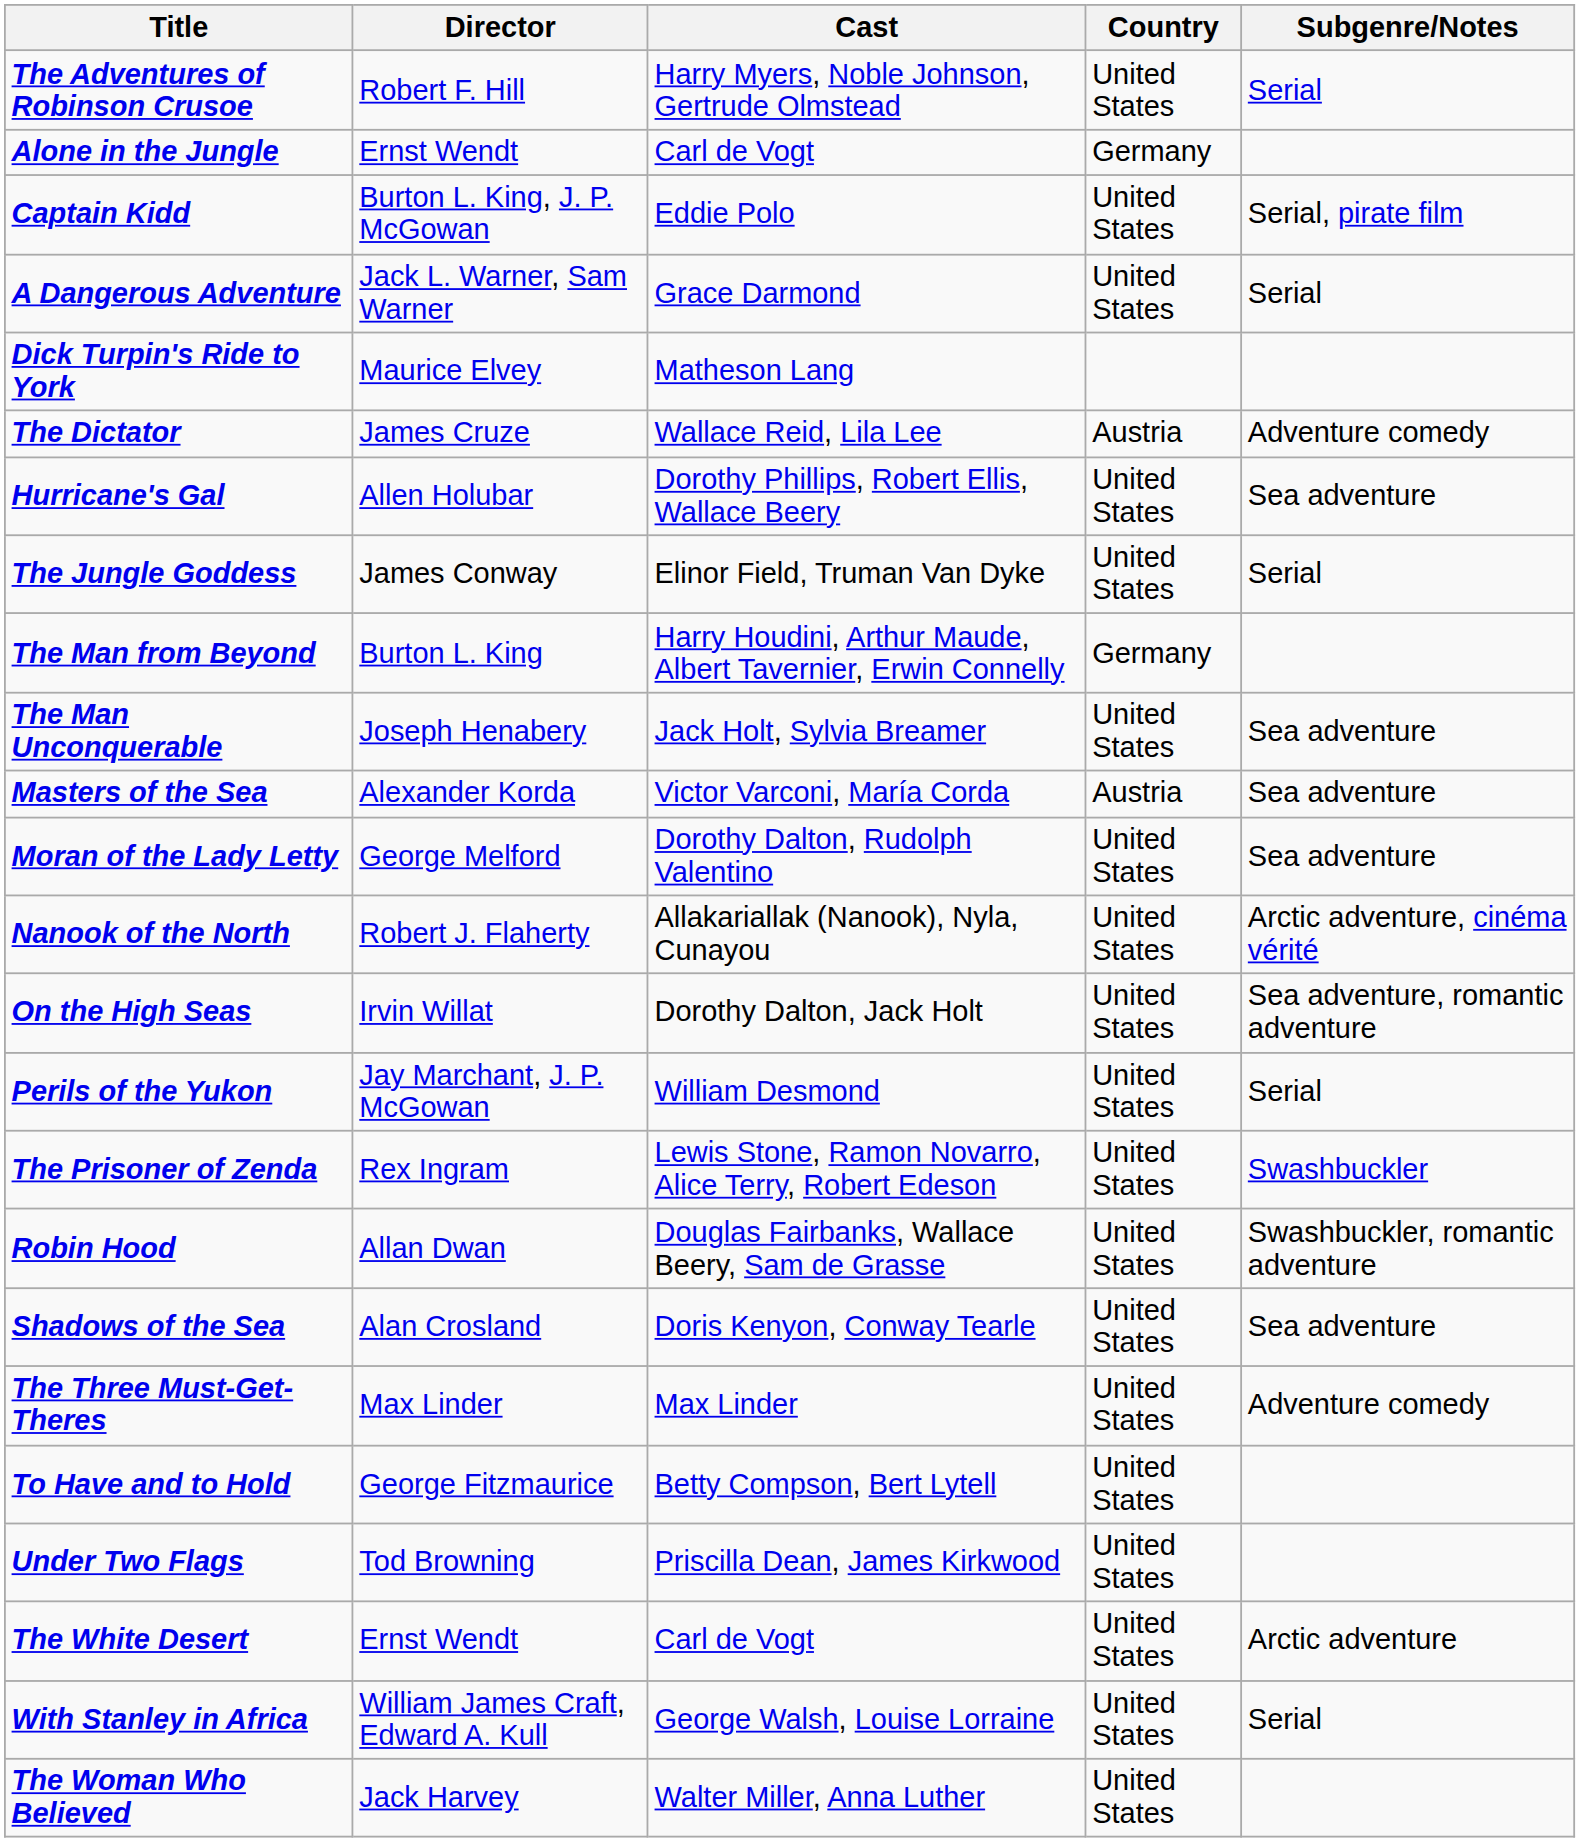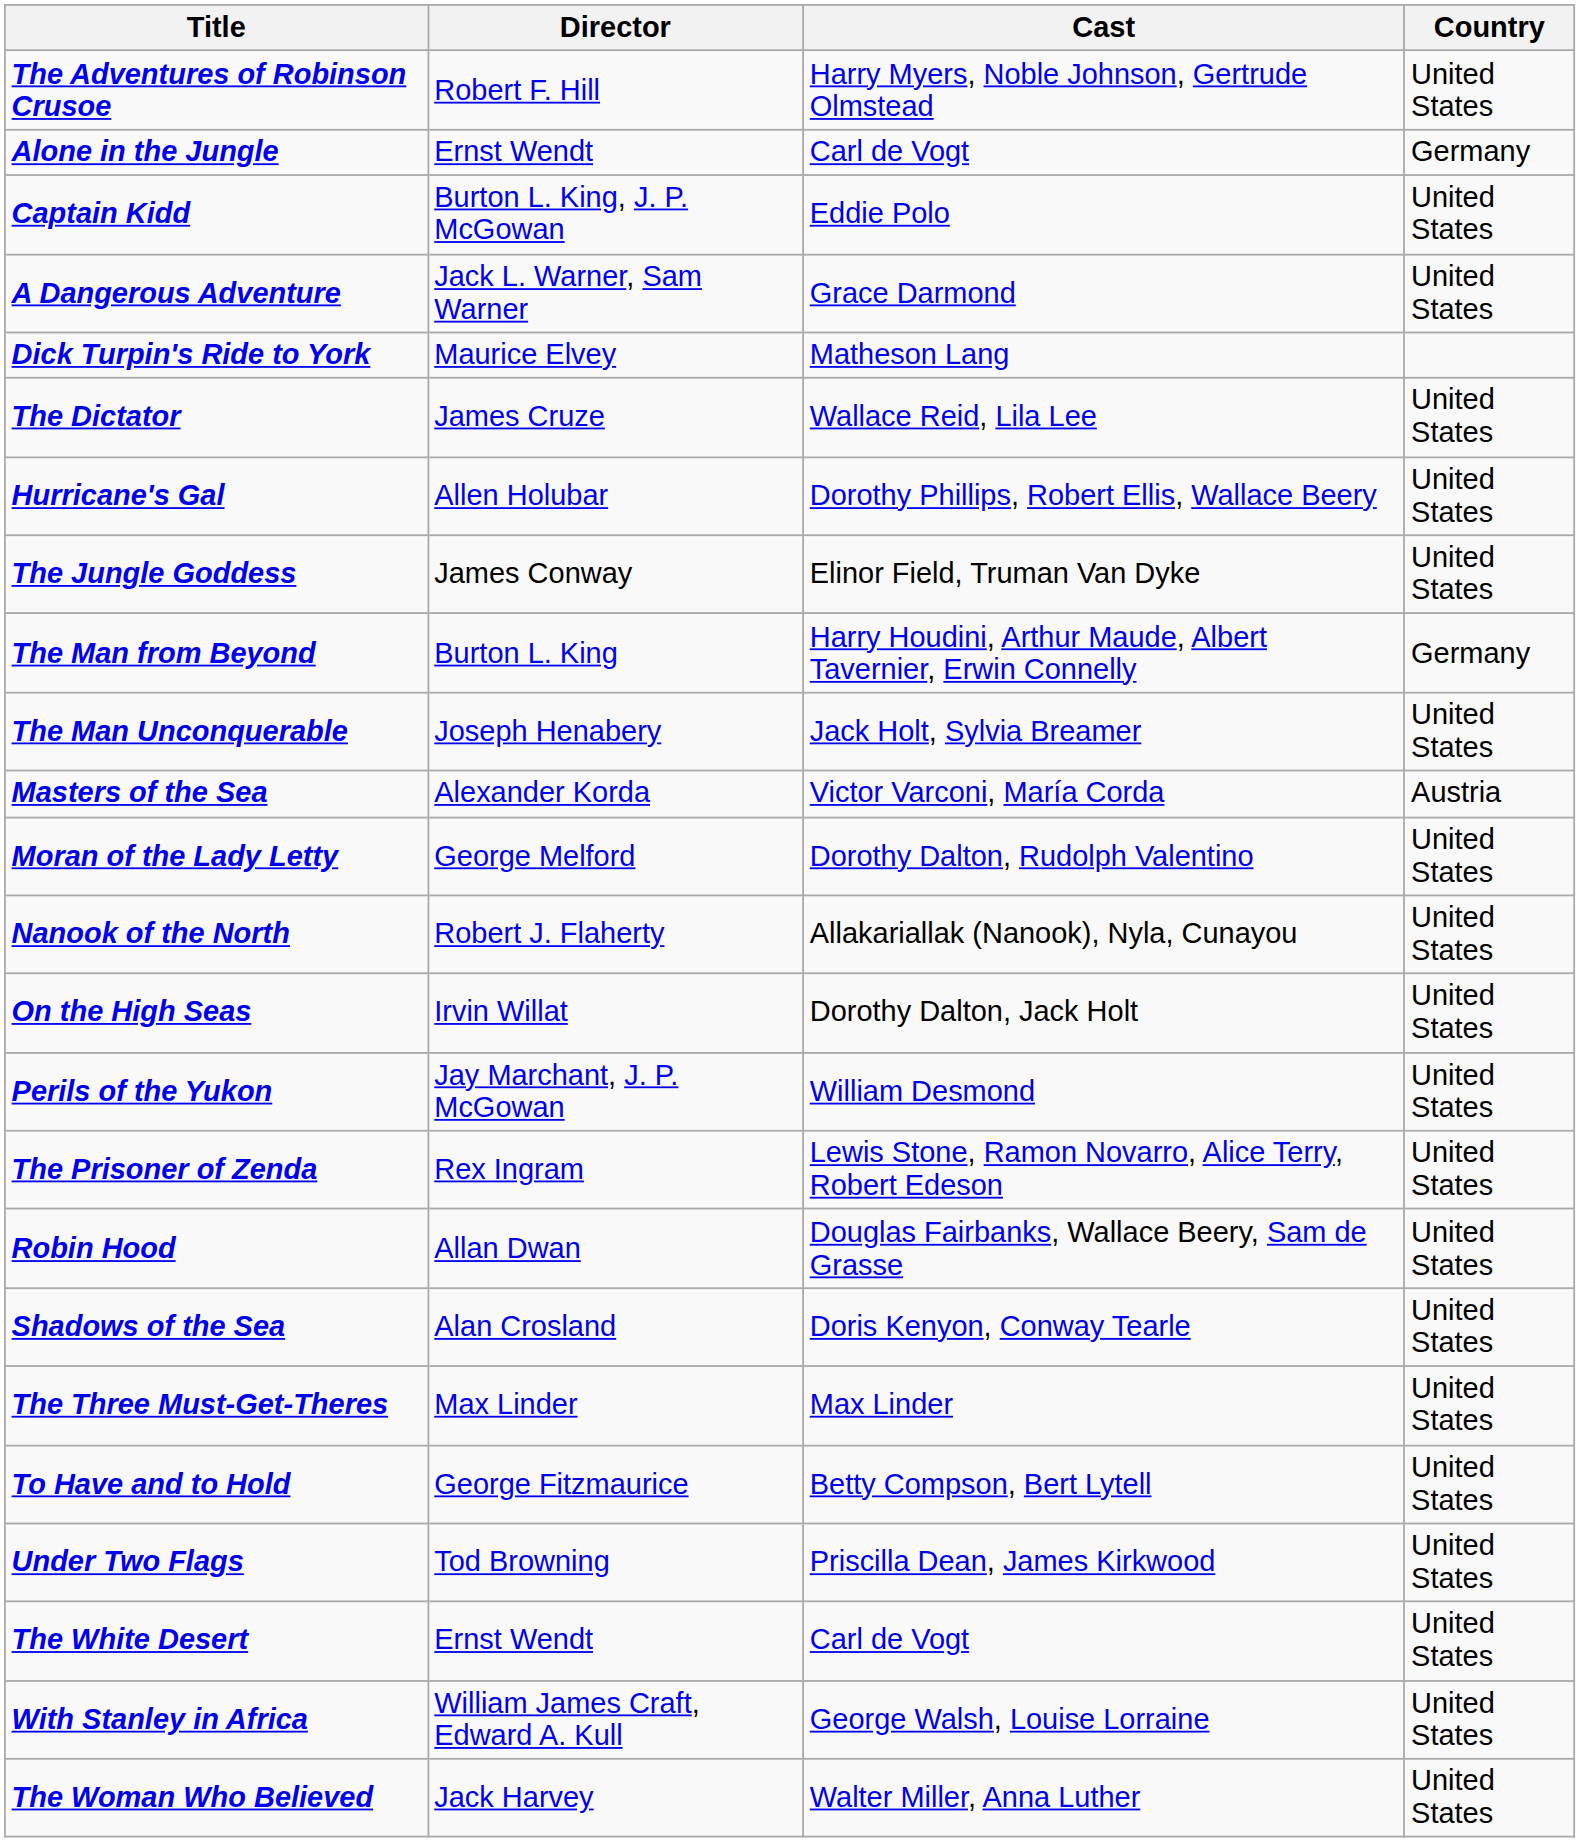- column: Subgenre/Notes | Serial | Serial, pirate film | Serial | Adventure comedy | Sea adventure | Serial | Sea adventure | Sea adventure | Sea adventure | Arctic adventure, cinéma vérité | Sea adventure, romantic adventure | Serial | Swashbuckler | Swashbuckler, romantic adventure | Sea adventure | Adventure comedy | Arctic adventure | Serial
The Dictator | Country: Austria -> United States
